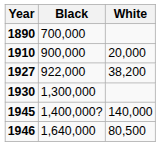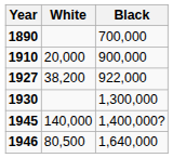columns swapped: Black <-> White
